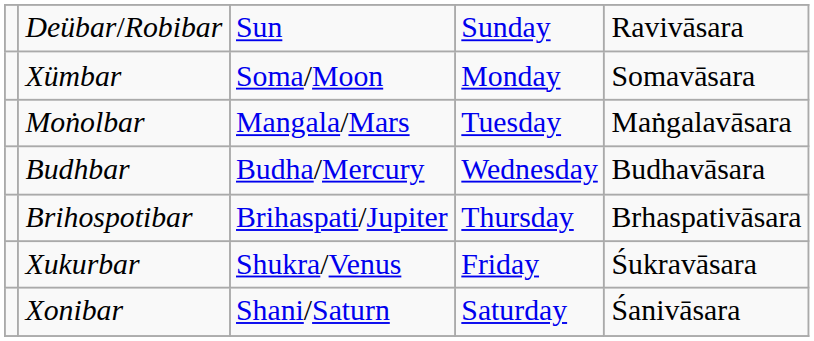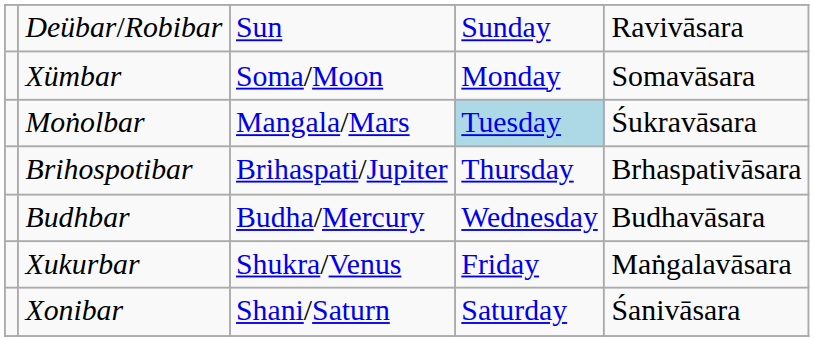Moṅolbar | column 4: no background -> lightblue background
Moṅolbar | column 5: Maṅgalavāsara -> Śukravāsara
rows swapped: Budhbar <-> Brihospotibar
Xukurbar | column 5: Śukravāsara -> Maṅgalavāsara
